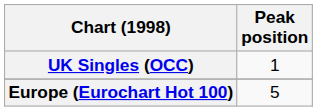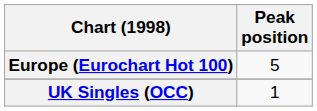rows swapped: Europe (Eurochart Hot 100) <-> UK Singles (OCC)
